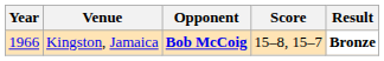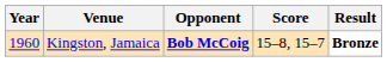Kingston, Jamaica | Year: 1966 -> 1960
